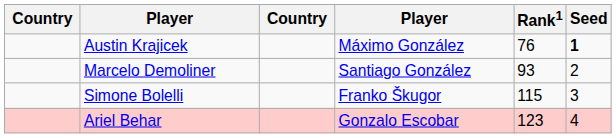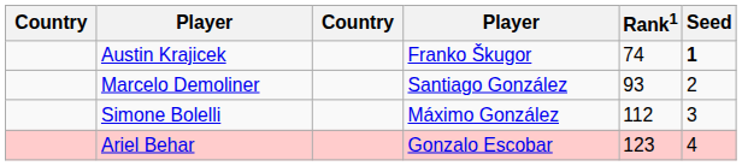Austin Krajicek | column 4: Máximo González -> Franko Škugor
Austin Krajicek | Rank1: 76 -> 74
Simone Bolelli | column 4: Franko Škugor -> Máximo González
Simone Bolelli | Rank1: 115 -> 112
